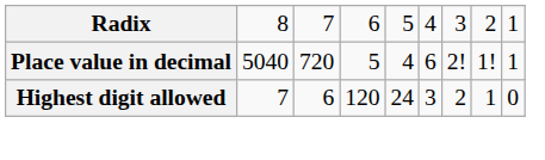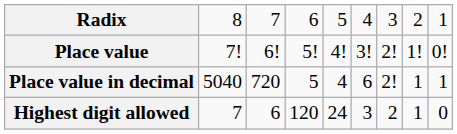+ row: Place value | 7! | 6! | 5! | 4! | 3! | 2! | 1! | 0!
Place value in decimal | column 8: 1! -> 1
